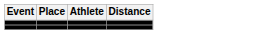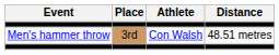+ row: Men's hammer throw | 3rd | Con Walsh | 48.51 metres
